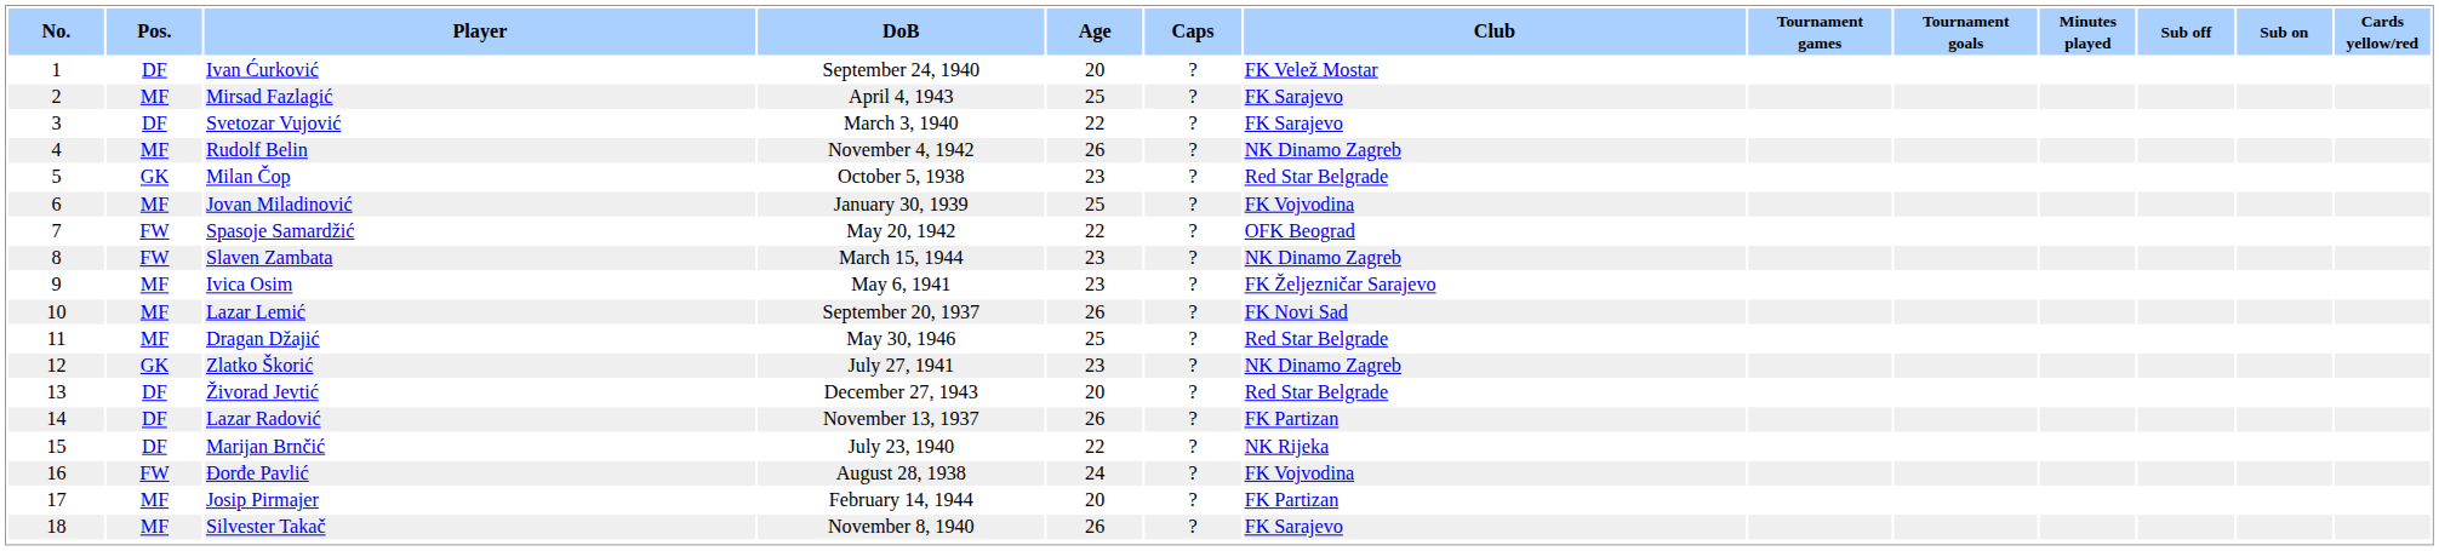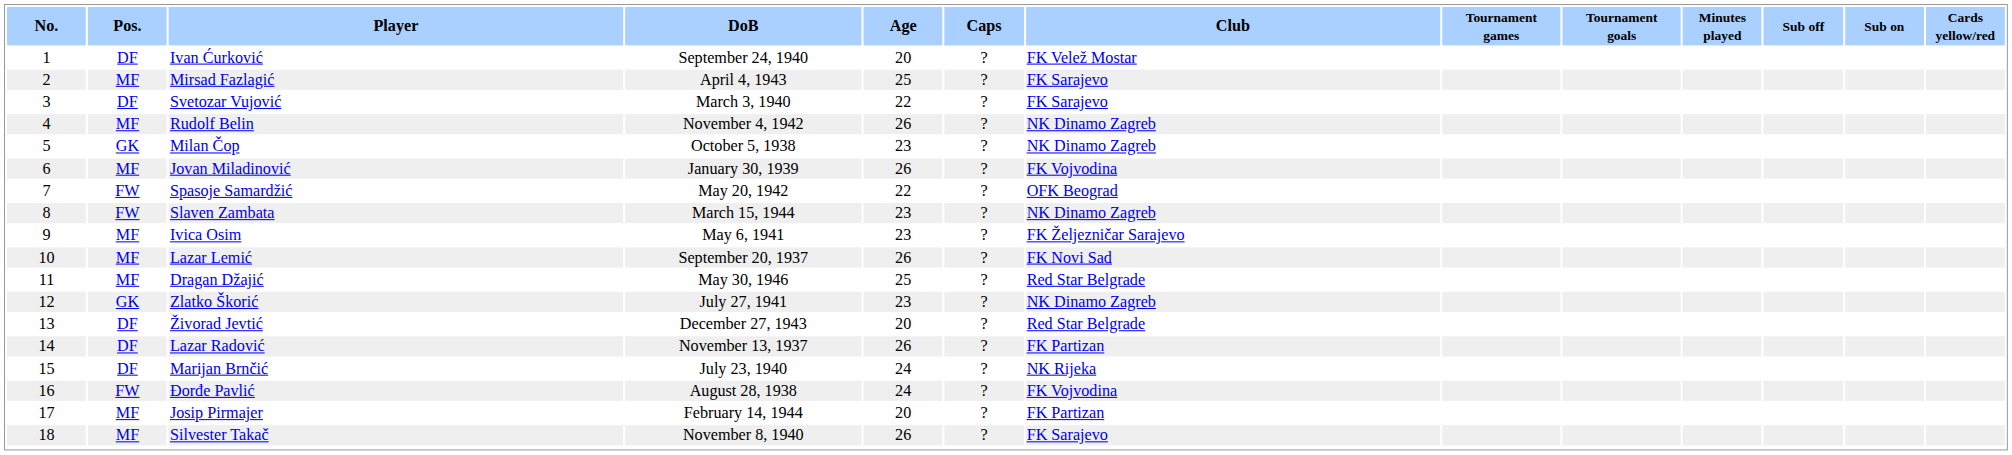Milan Čop | Club: Red Star Belgrade -> NK Dinamo Zagreb
Jovan Miladinović | Age: 25 -> 26
Marijan Brnčić | Age: 22 -> 24
